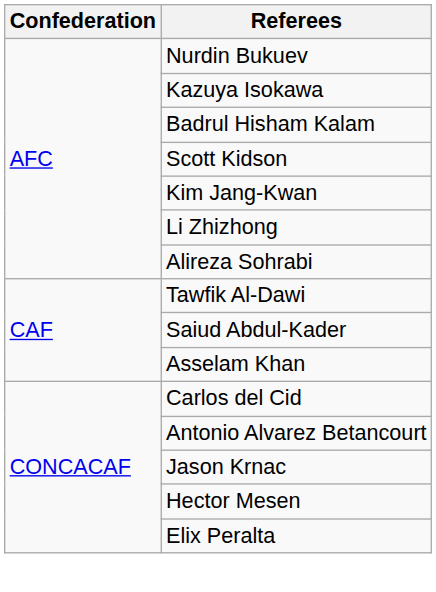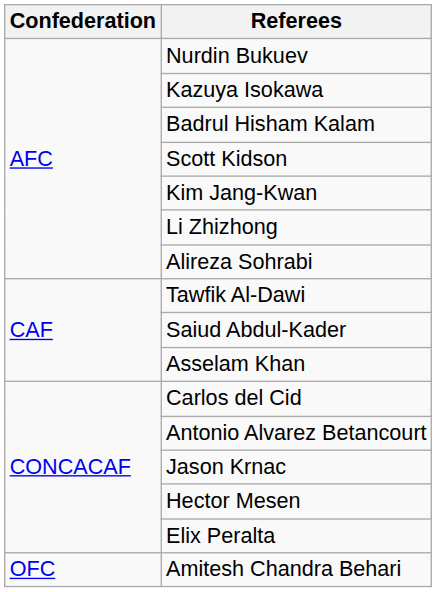+ row: OFC | Amitesh Chandra Behari
